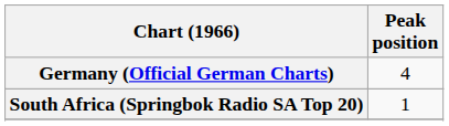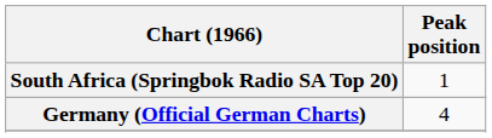rows swapped: Germany (Official German Charts) <-> South Africa (Springbok Radio SA Top 20)
